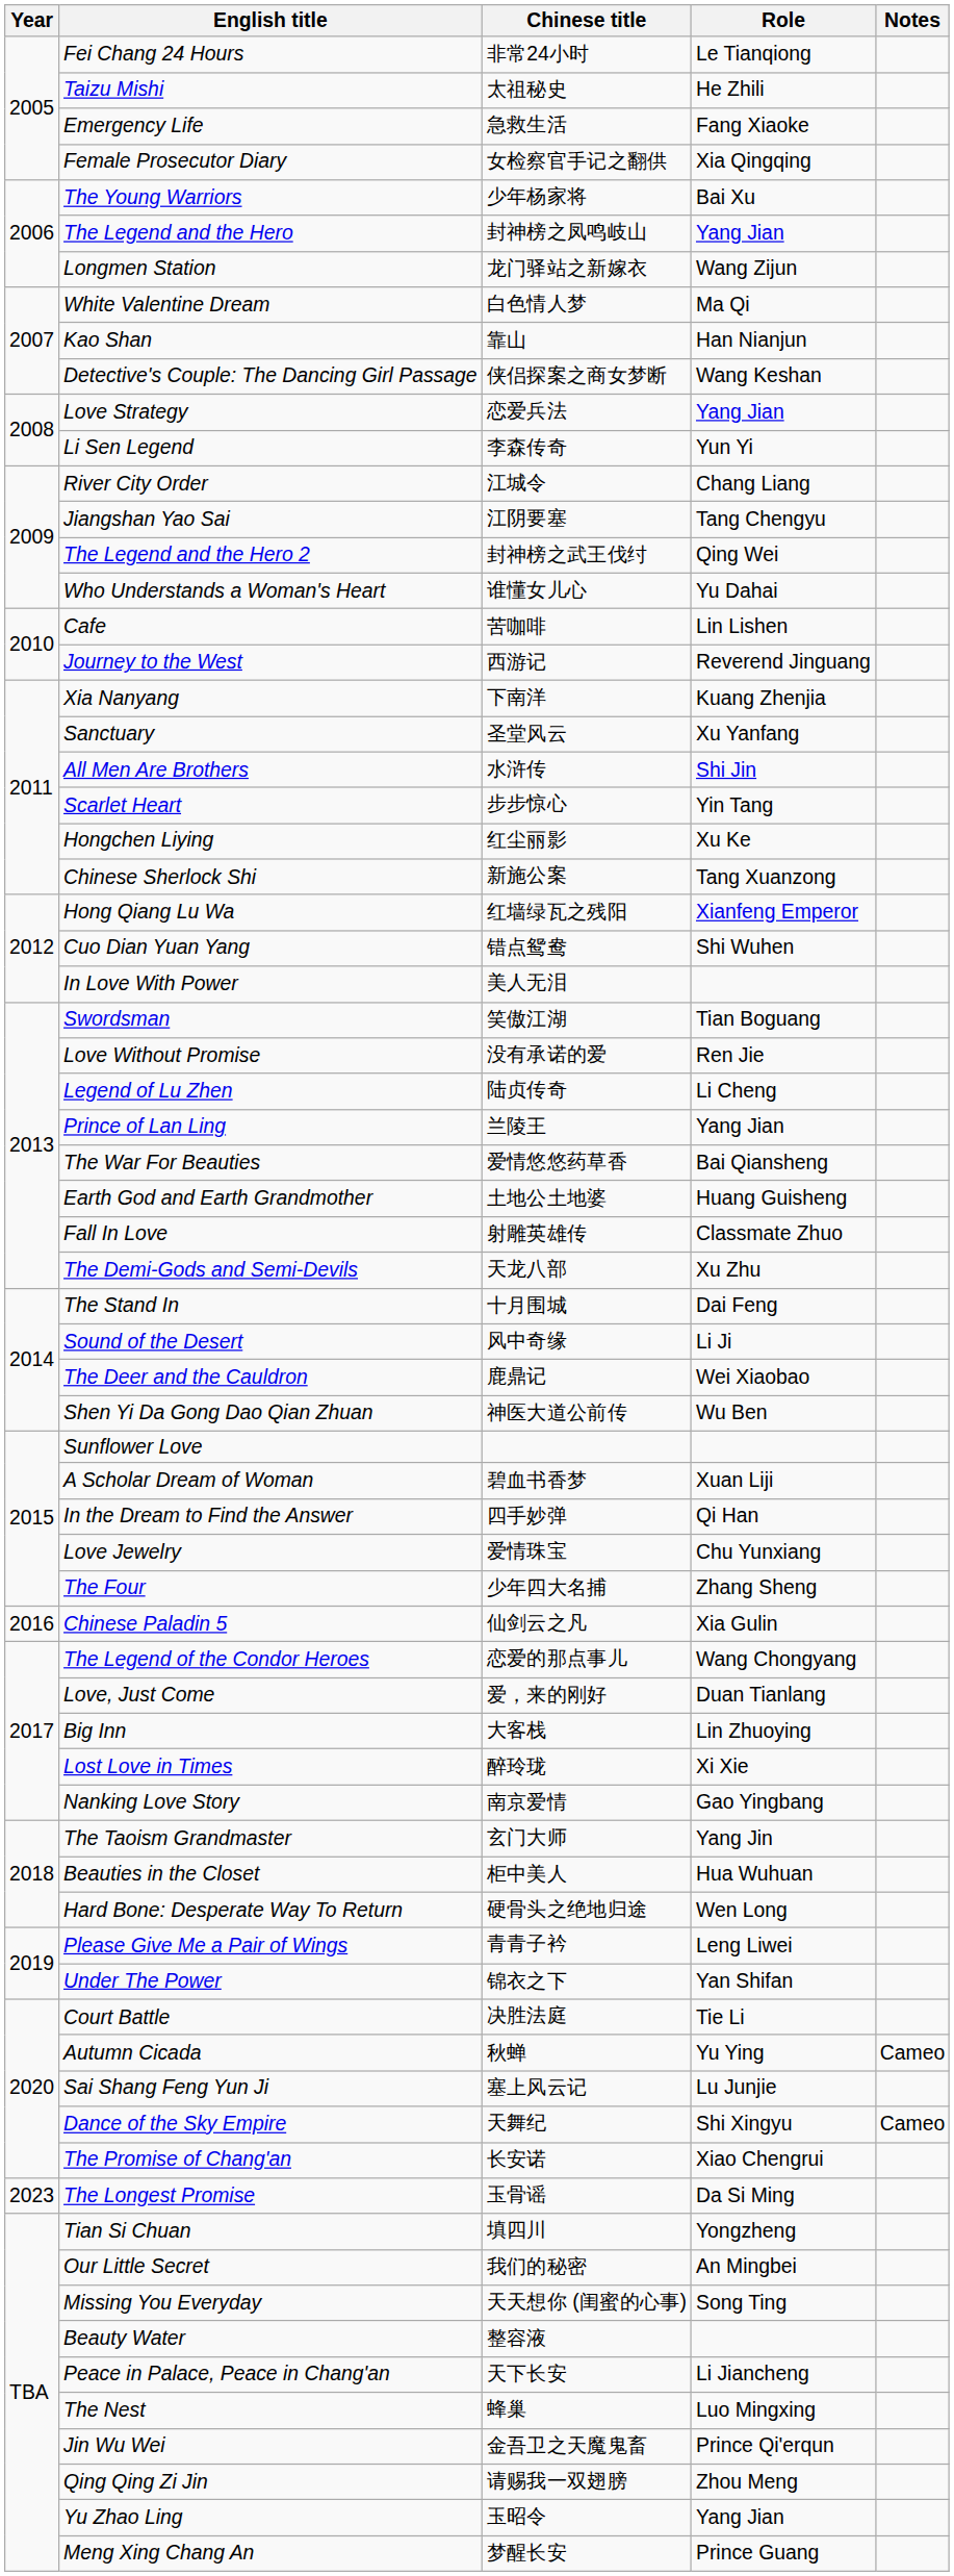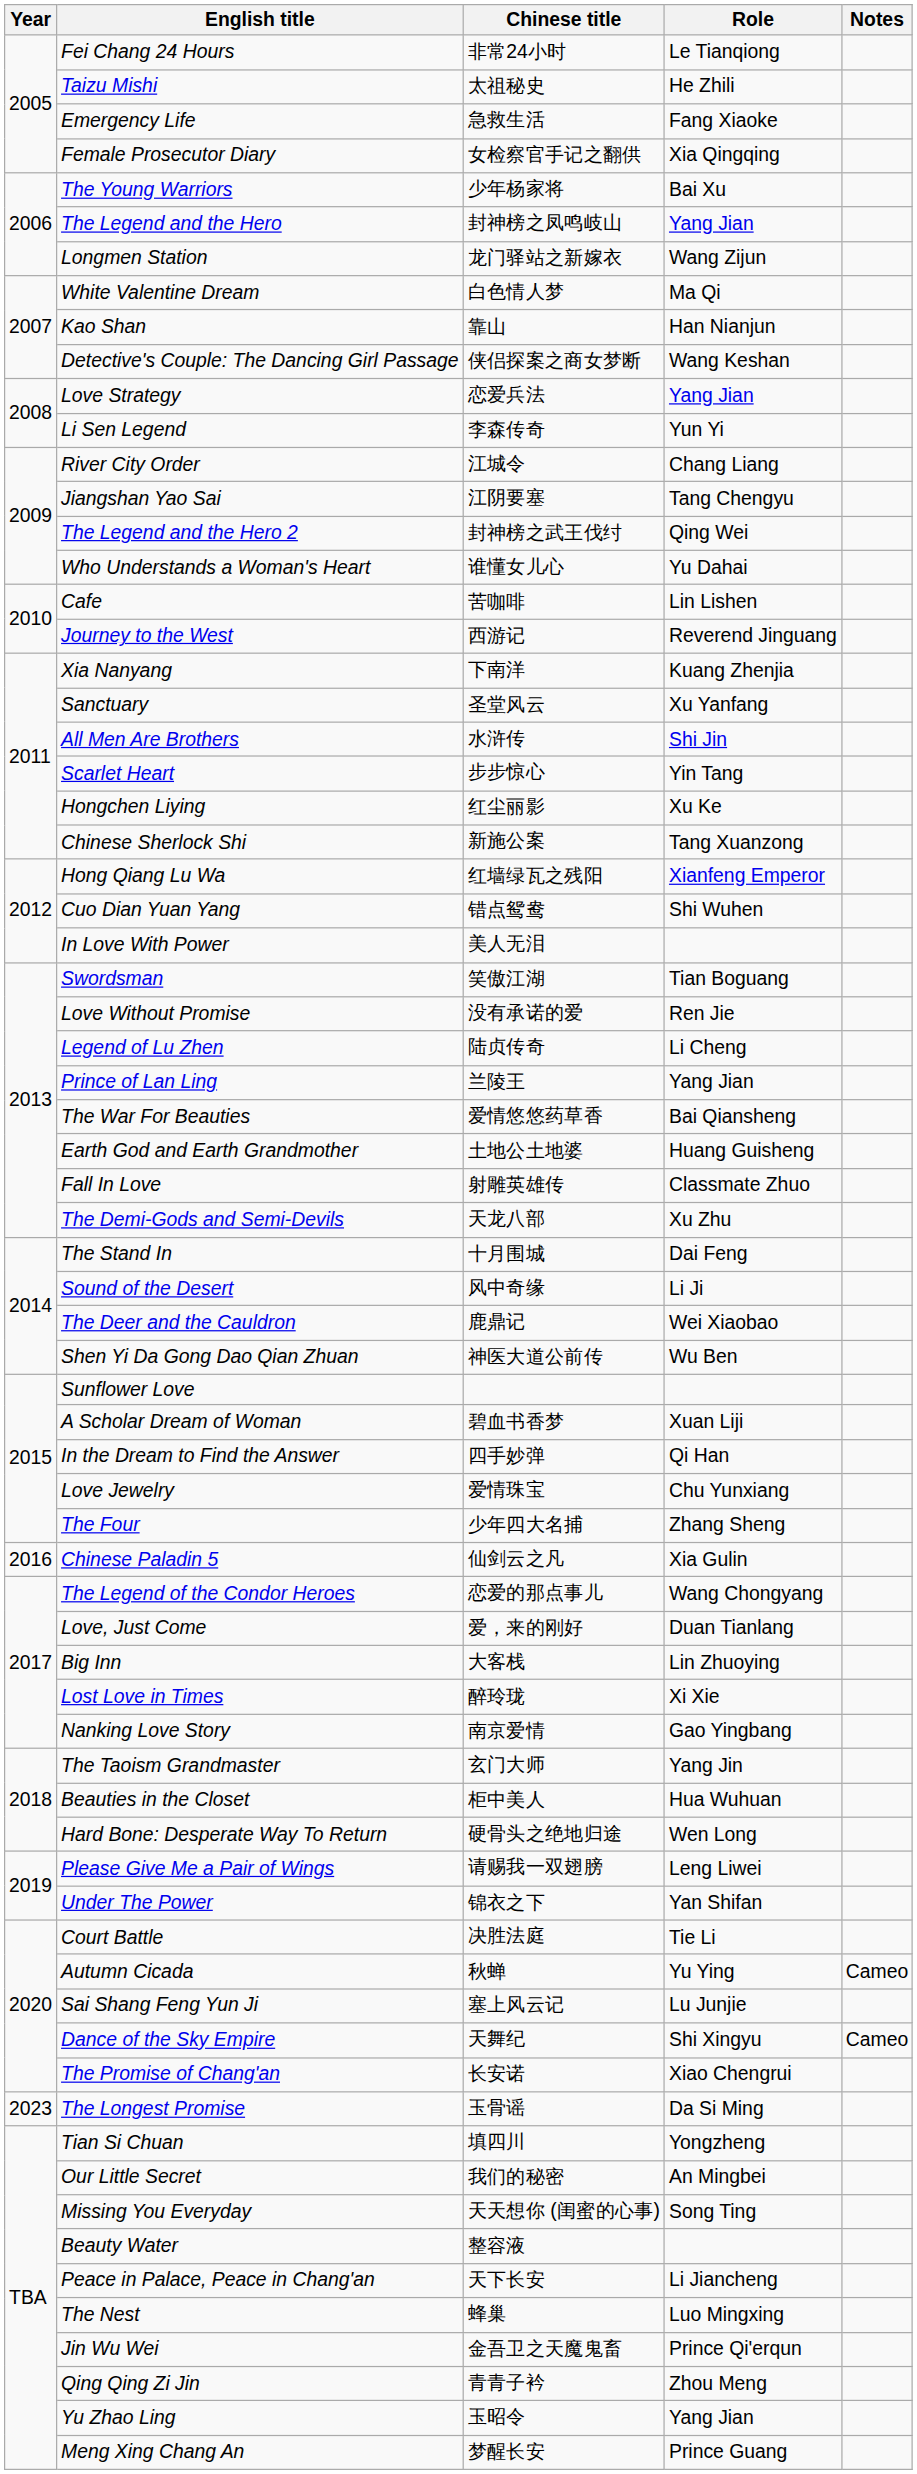Please Give Me a Pair of Wings | Chinese title: 青青子衿 -> 请赐我一双翅膀
Qing Qing Zi Jin | Chinese title: 请赐我一双翅膀 -> 青青子衿
